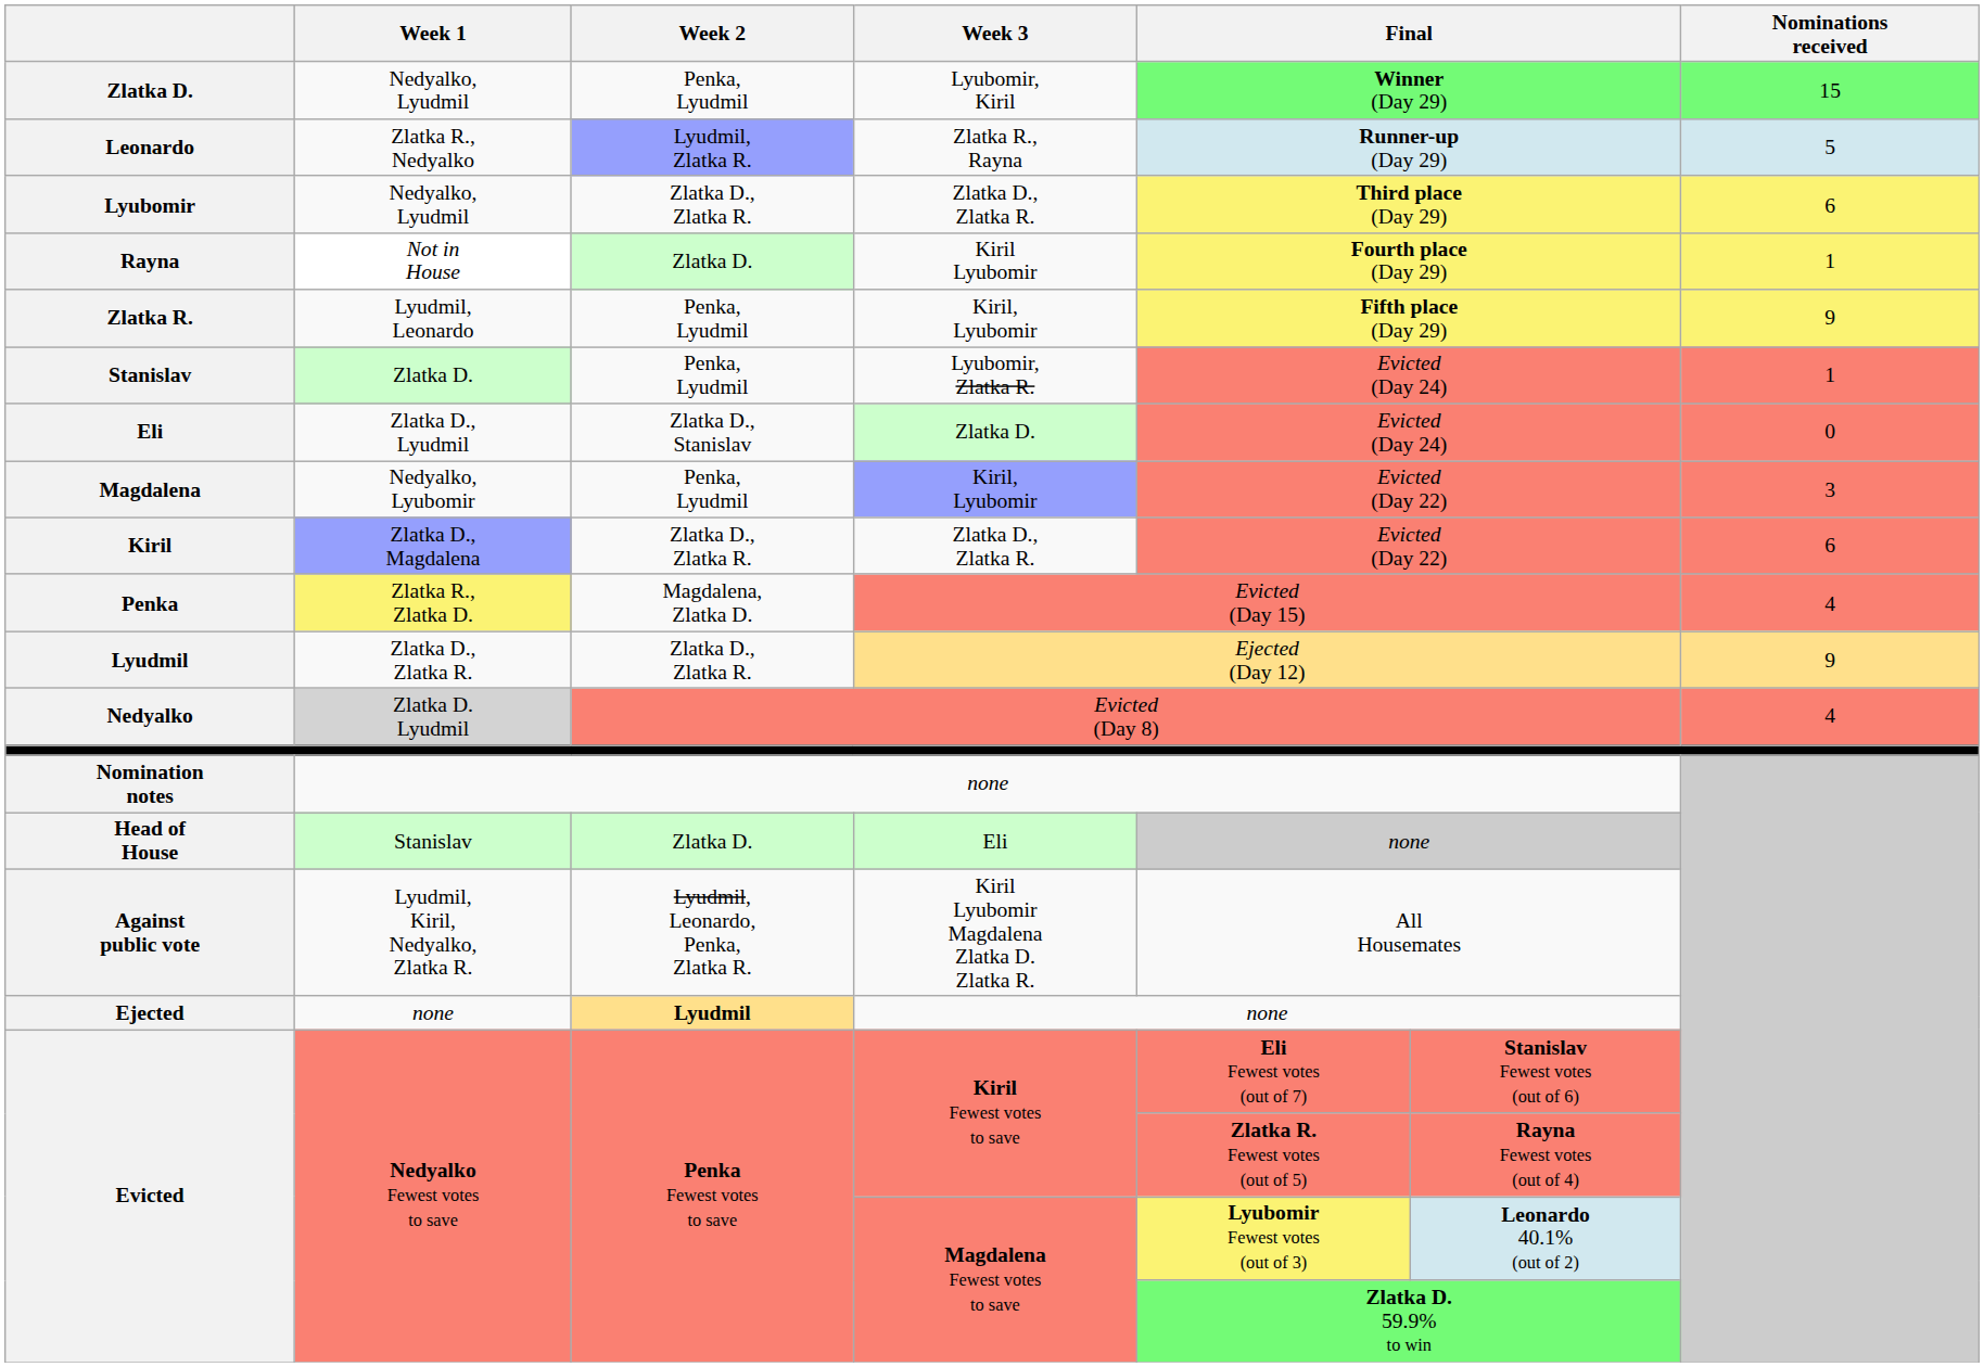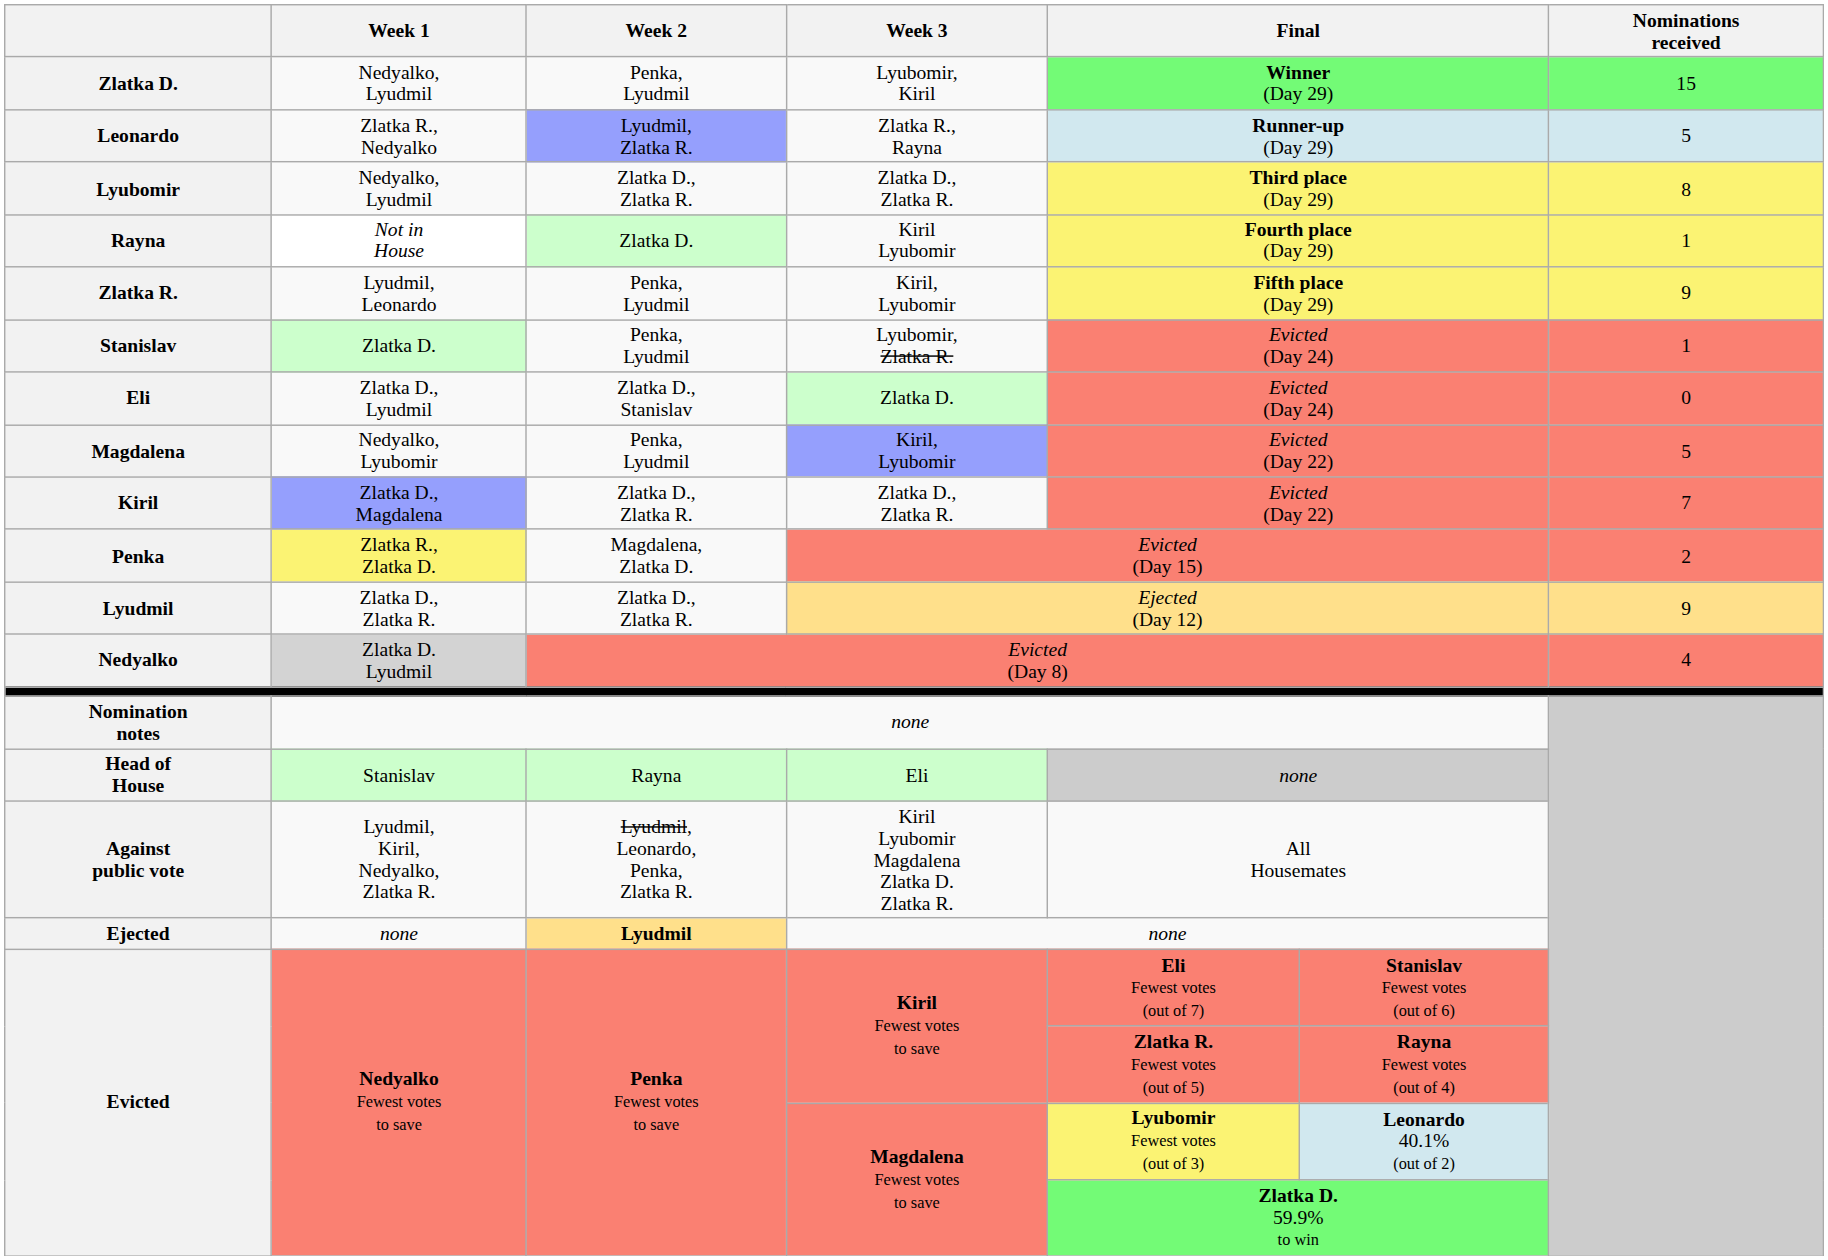Lyubomir | Nominations received: 6 -> 8
Magdalena | Nominations received: 3 -> 5
Kiril | Nominations received: 6 -> 7
Penka | Nominations received: 4 -> 2
Head of House | Week 2: Zlatka D. -> Rayna
